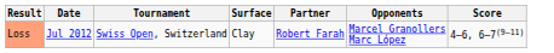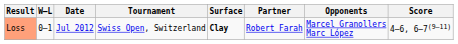+ column: W–L | 0–1
Loss | Surface: normal -> bold
